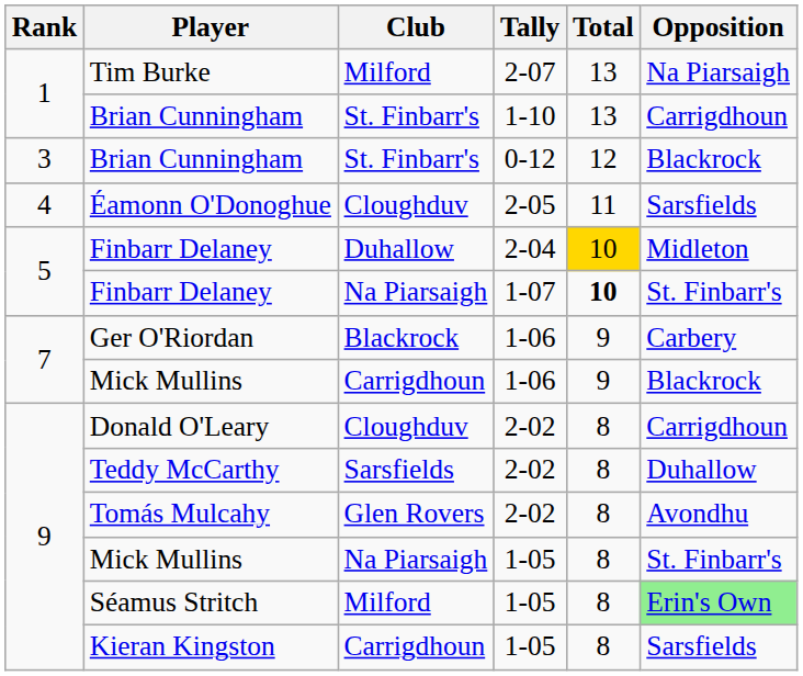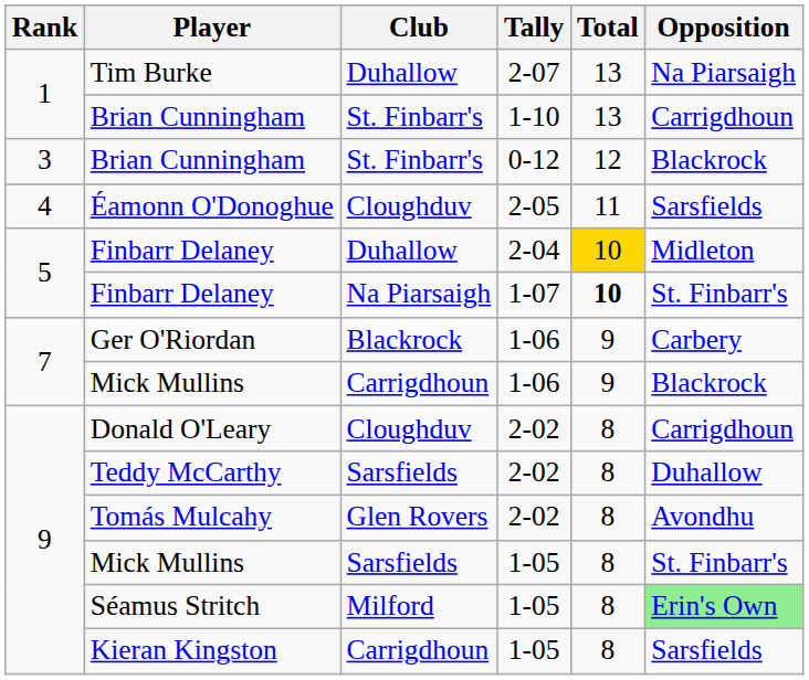Tim Burke | Club: Milford -> Duhallow
Mick Mullins / 1-05 | Club: Na Piarsaigh -> Sarsfields
